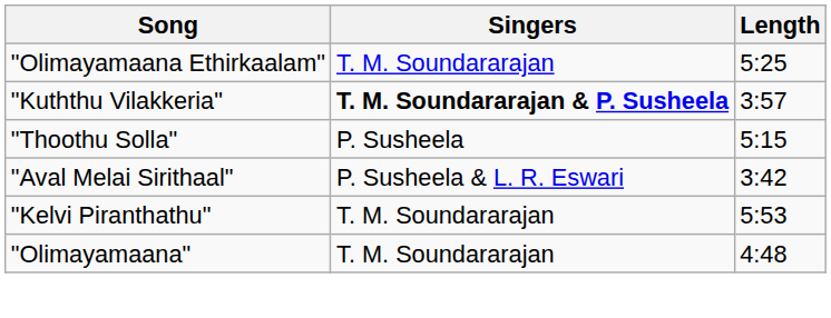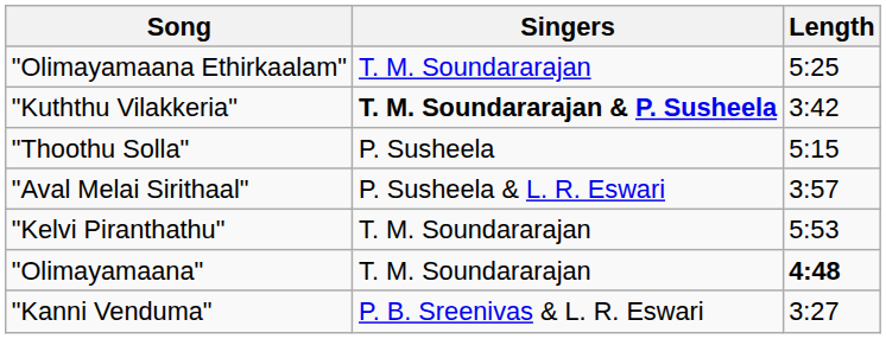"Kuththu Vilakkeria" | Length: 3:57 -> 3:42
"Aval Melai Sirithaal" | Length: 3:42 -> 3:57
"Olimayamaana" | Length: normal -> bold
+ row: "Kanni Venduma" | P. B. Sreenivas & L. R. Eswari | 3:27
